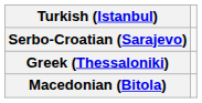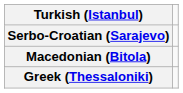rows swapped: Greek (Thessaloniki) <-> Macedonian (Bitola)
